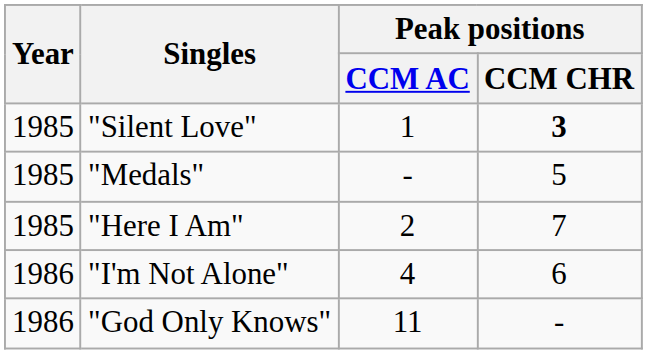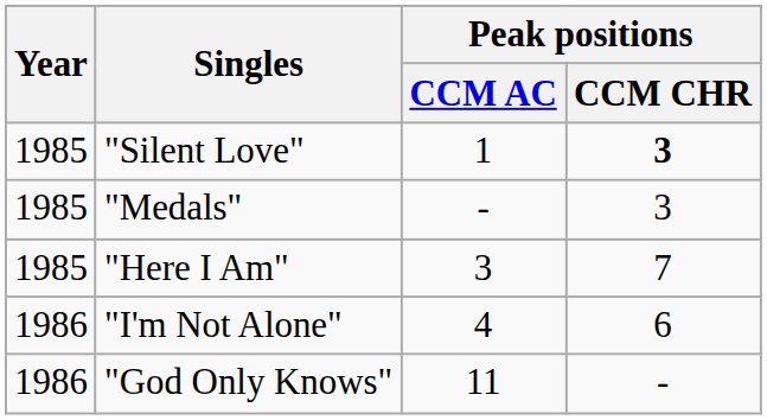"Medals" | Peak positions / CCM CHR: 5 -> 3
"Here I Am" | Peak positions / CCM AC: 2 -> 3
